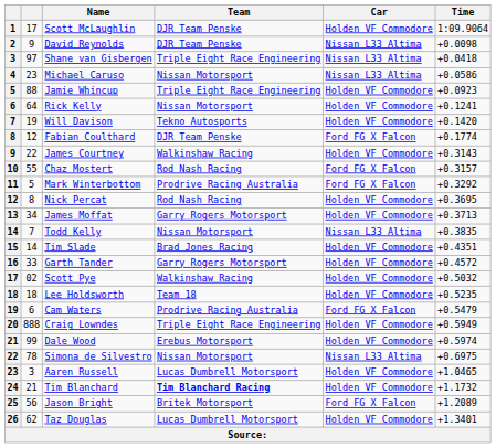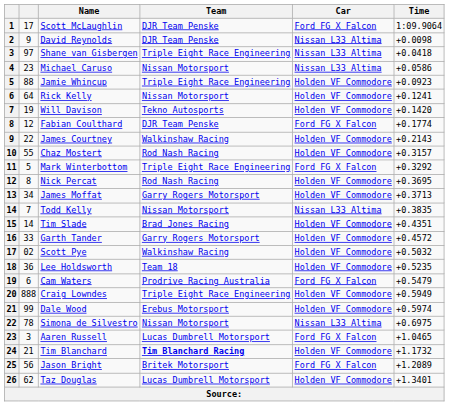Scott McLaughlin | Car: Holden VF Commodore -> Ford FG X Falcon
James Courtney | Time: +0.3143 -> +0.2143
Chaz Mostert | Car: Ford FG X Falcon -> Holden VF Commodore
Mark Winterbottom | Team: Prodrive Racing Australia -> Triple Eight Race Engineering
Lee Holdsworth | column 2: 18 -> 36
Aaren Russell | Car: Holden VF Commodore -> Ford FG X Falcon
